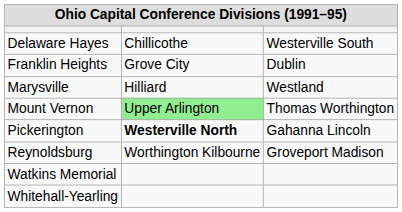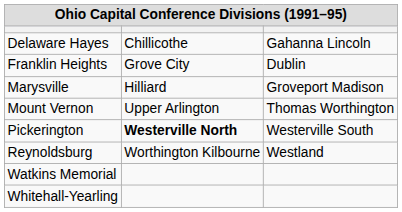Delaware Hayes | column 3: Westerville South -> Gahanna Lincoln
Marysville | column 3: Westland -> Groveport Madison
Mount Vernon | column 2: lightgreen background -> no background
Pickerington | column 3: Gahanna Lincoln -> Westerville South
Reynoldsburg | column 3: Groveport Madison -> Westland
